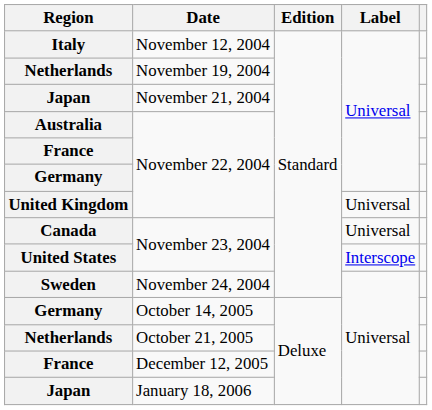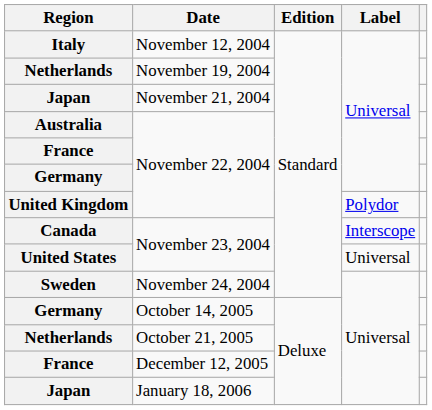United Kingdom | Label: Universal -> Polydor
Canada | Label: Universal -> Interscope
United States | Label: Interscope -> Universal
